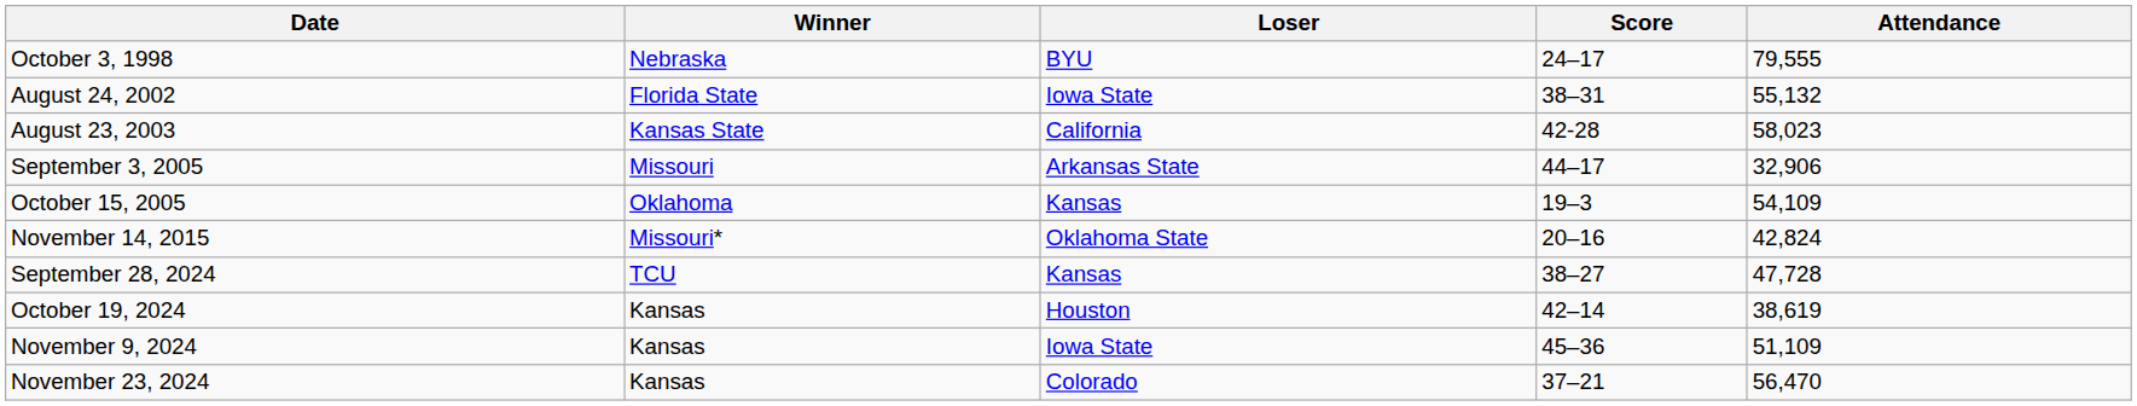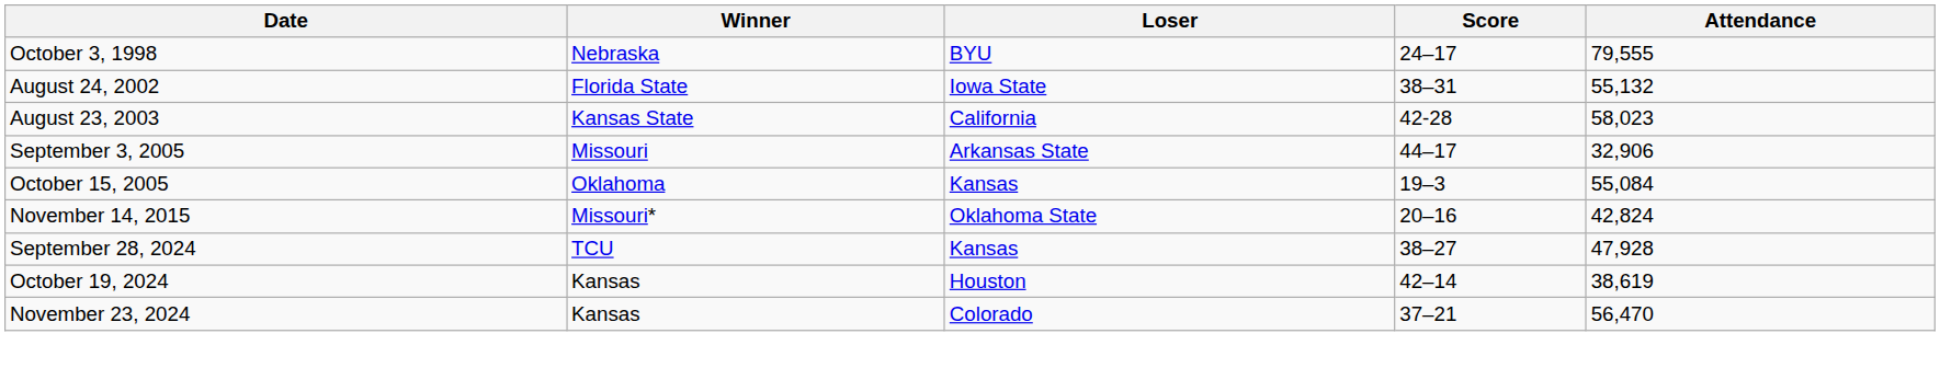October 15, 2005 | Attendance: 54,109 -> 55,084
September 28, 2024 | Attendance: 47,728 -> 47,928
- row: November 9, 2024 | Kansas | Iowa State | 45–36 | 51,109
